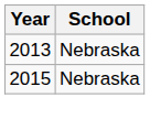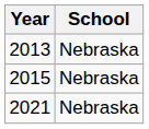+ row: 2021 | Nebraska
